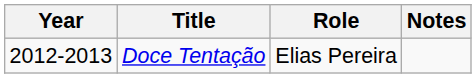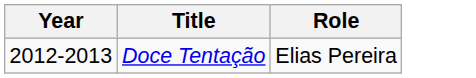- column: Notes
